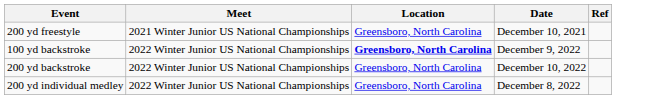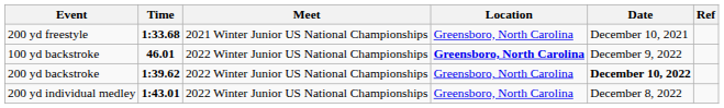+ column: Time | 1:33.68 | 46.01 | 1:39.62 | 1:43.01
200 yd backstroke | Date: normal -> bold
